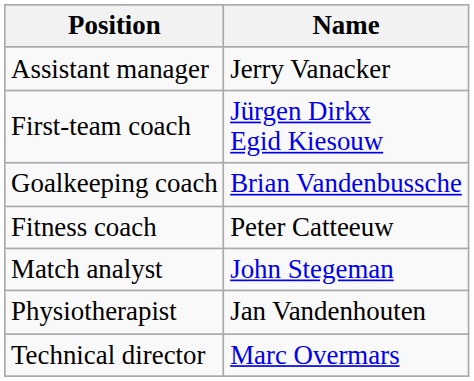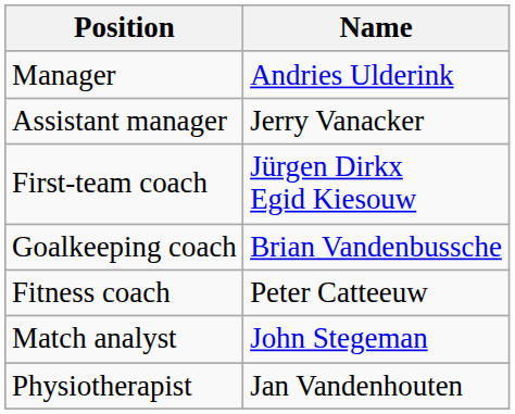+ row: Manager | Andries Ulderink
- row: Technical director | Marc Overmars
